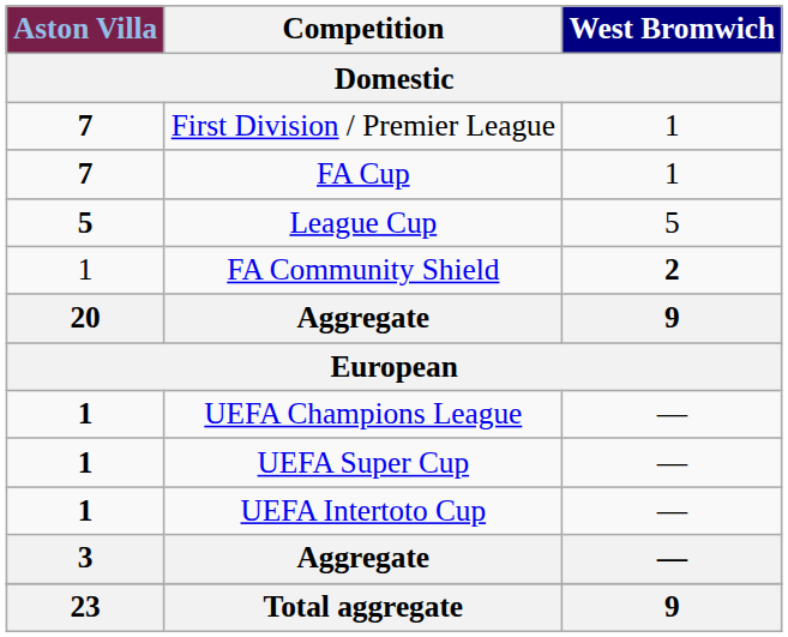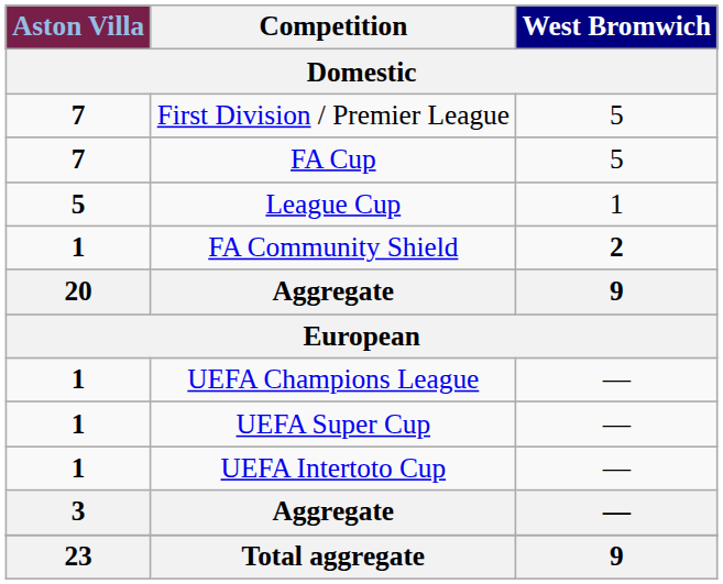First Division / Premier League | West Bromwich: 1 -> 5
FA Cup | West Bromwich: 1 -> 5
League Cup | West Bromwich: 5 -> 1
FA Community Shield | Aston Villa: normal -> bold
